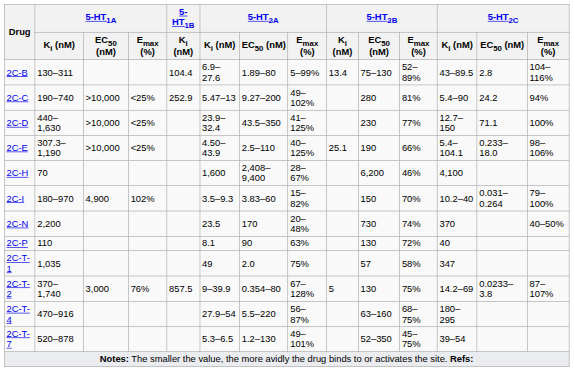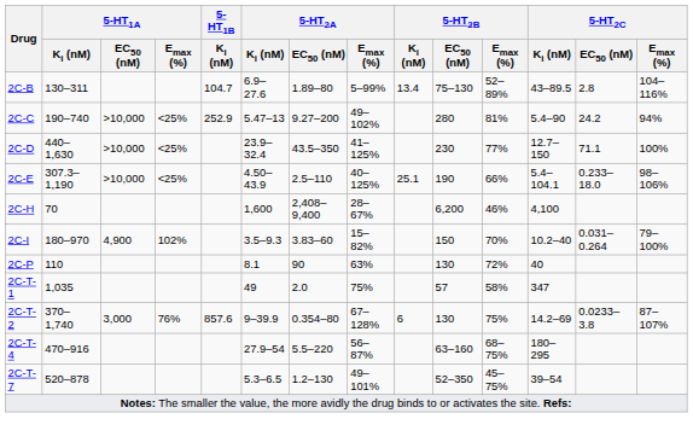2C-B | 5-HT1B / Ki (nM): 104.4 -> 104.7
- row: 2C-N | 2,200 | 23.5 | 170 | 20–48% | 730 | 74% | 370 | 40–50%
2C-T-2 | 5-HT1B / Ki (nM): 857.5 -> 857.6
2C-T-2 | 5-HT2B / Ki (nM): 5 -> 6
